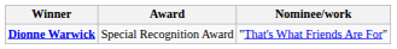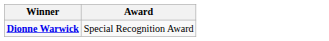- column: Nominee/work | "That's What Friends Are For"
